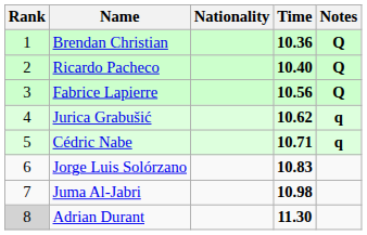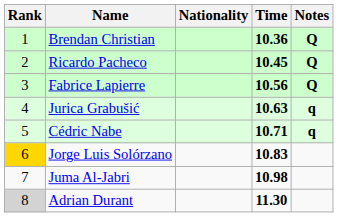Ricardo Pacheco | Time: 10.40 -> 10.45
Jurica Grabušić | Time: 10.62 -> 10.63
Jorge Luis Solórzano | Rank: no background -> gold background
